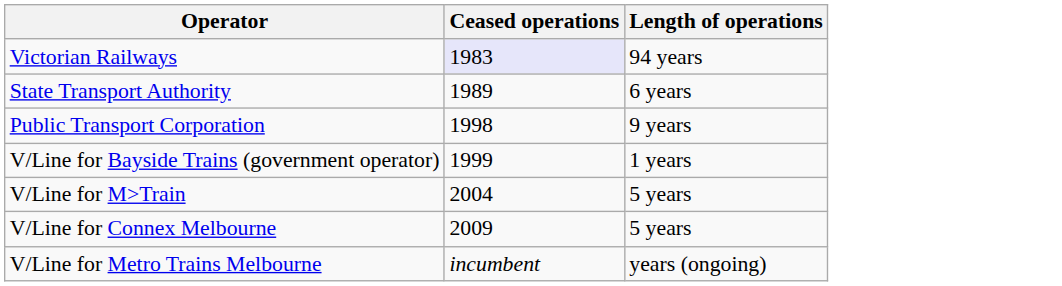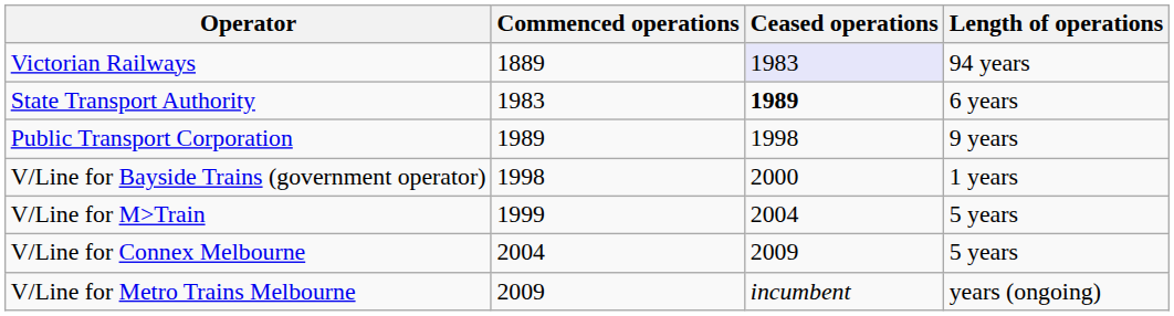+ column: Commenced operations | 1889 | 1983 | 1989 | 1998 | 1999 | 2004 | 2009
State Transport Authority | Ceased operations: normal -> bold
V/Line for Bayside Trains (government operator) | Ceased operations: 1999 -> 2000
